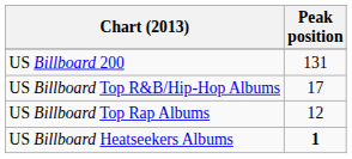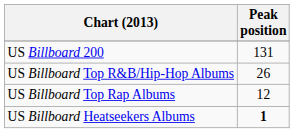US Billboard Top R&B/Hip-Hop Albums | Peak position: 17 -> 26
